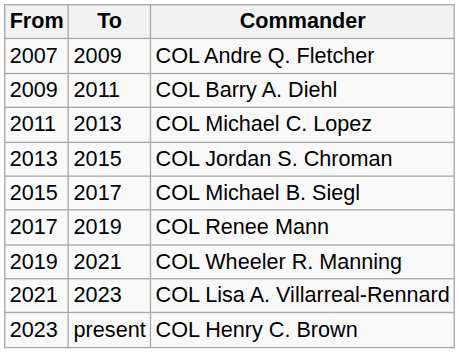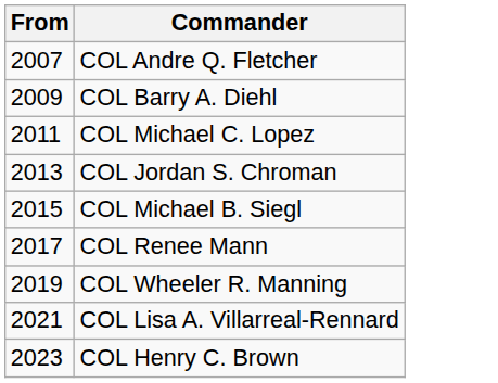- column: To | 2009 | 2011 | 2013 | 2015 | 2017 | 2019 | 2021 | 2023 | present
